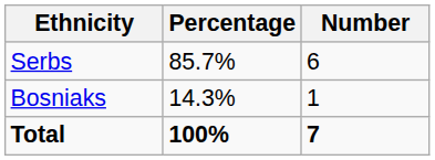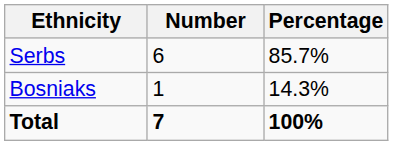columns swapped: Number <-> Percentage
